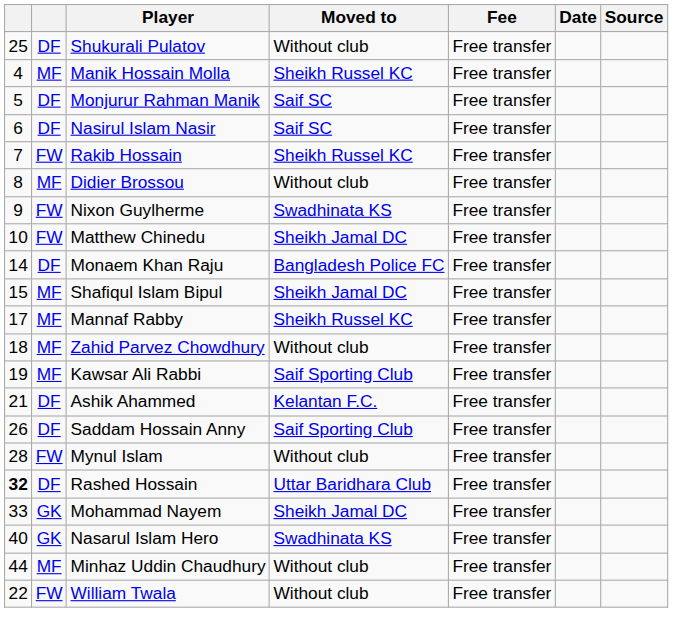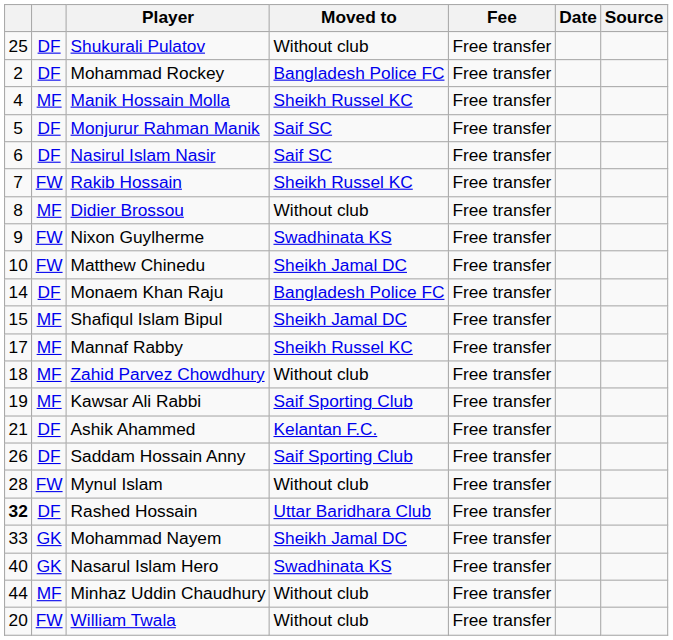+ row: 2 | DF | Mohammad Rockey | Bangladesh Police FC | Free transfer
William Twala | column 1: 22 -> 20
